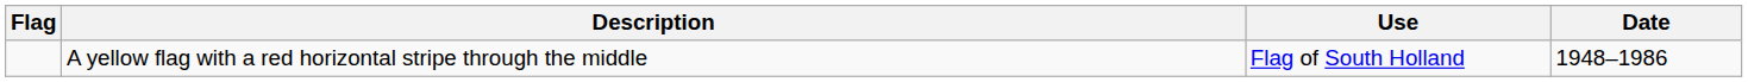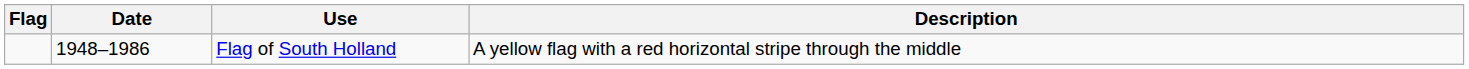columns swapped: Date <-> Description
